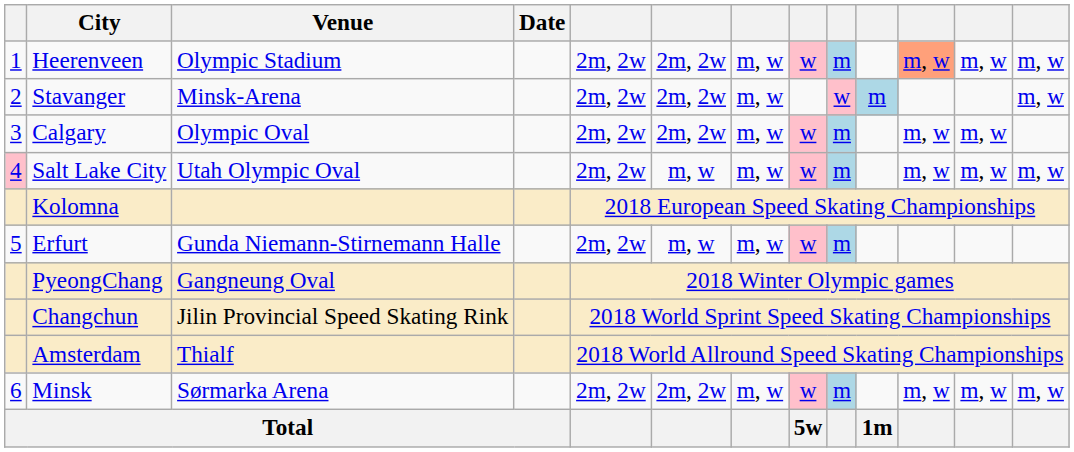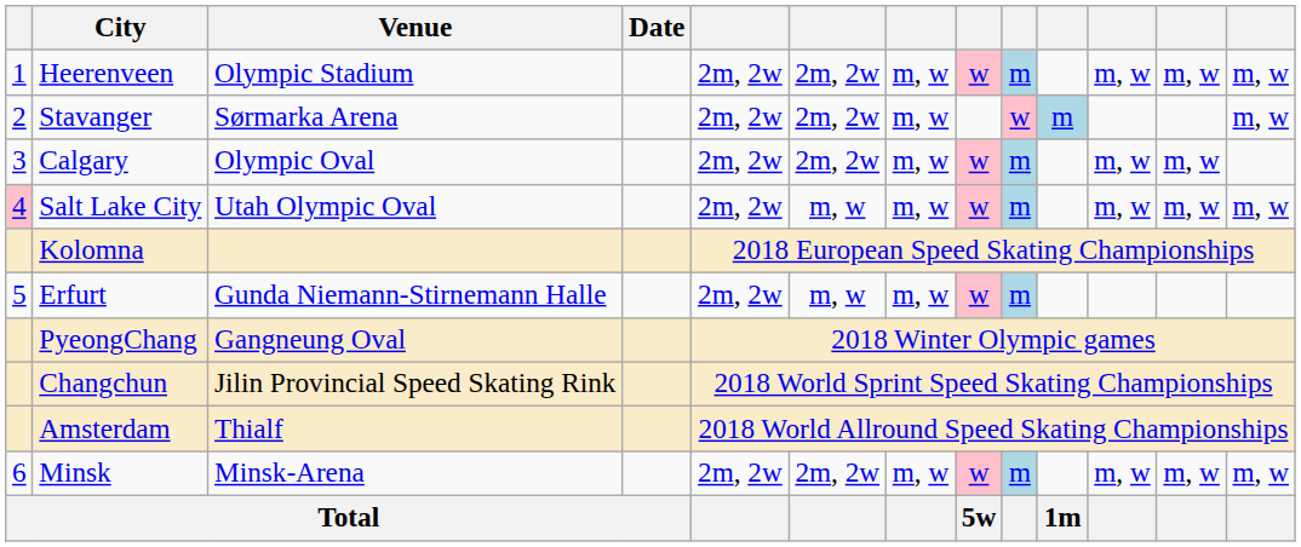Heerenveen | column 11: lightsalmon background -> no background
Stavanger | Venue: Minsk-Arena -> Sørmarka Arena
Minsk | Venue: Sørmarka Arena -> Minsk-Arena
